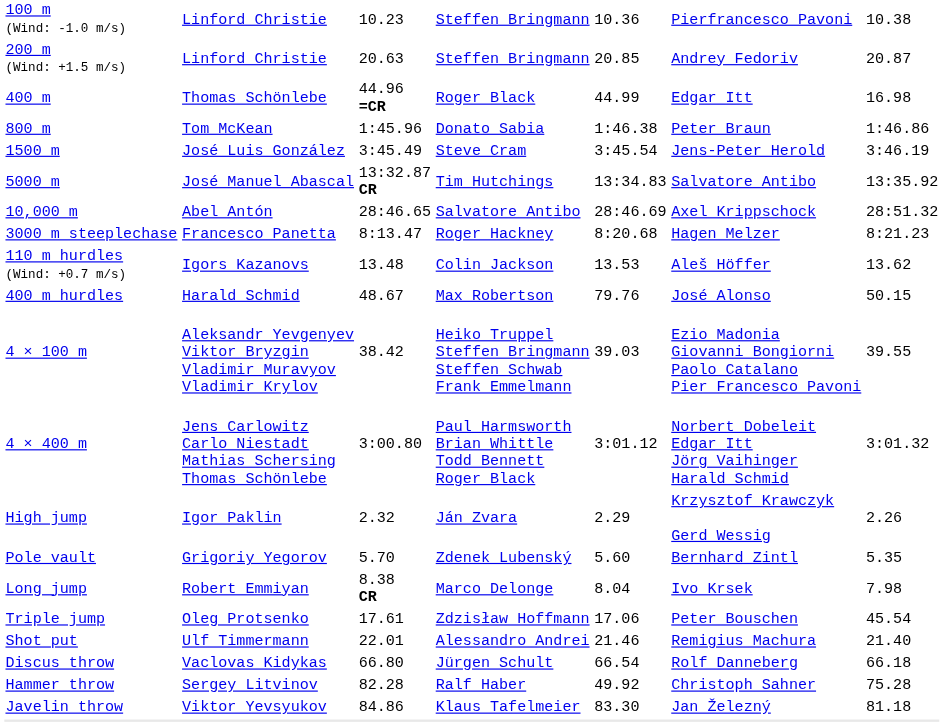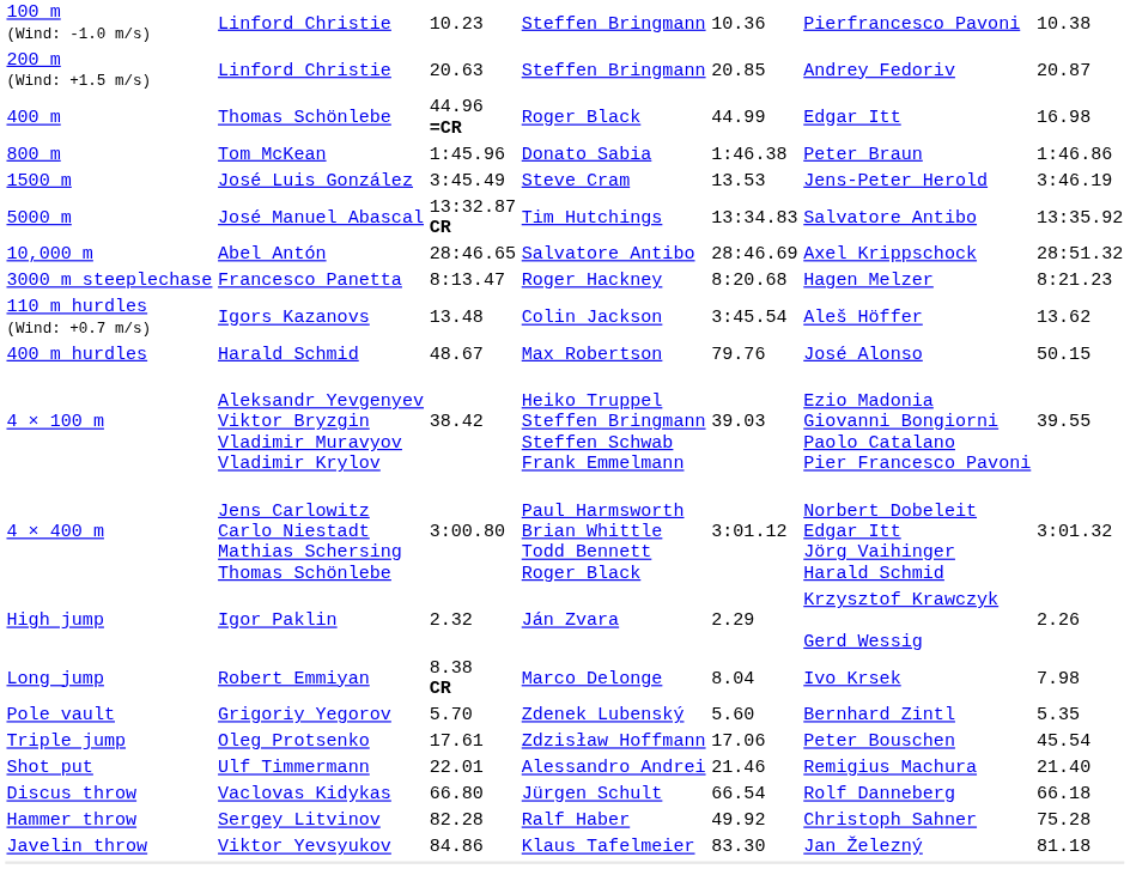1500 m | column 5: 3:45.54 -> 13.53
110 m hurdles (Wind: +0.7 m/s) | column 5: 13.53 -> 3:45.54
rows swapped: Pole vault <-> Long jump
